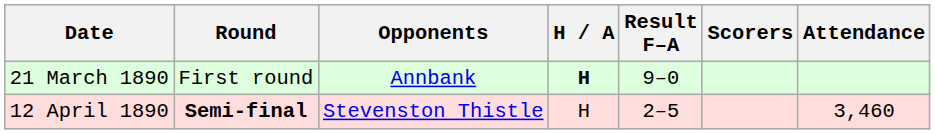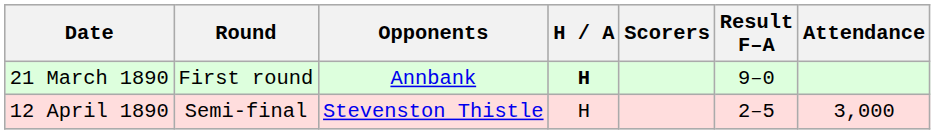columns swapped: Result F–A <-> Scorers
12 April 1890 | Round: bold -> normal
12 April 1890 | Attendance: 3,460 -> 3,000
